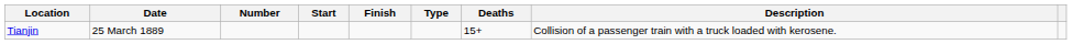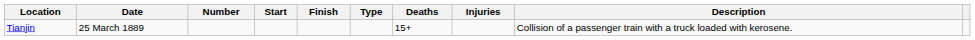+ column: Injuries
